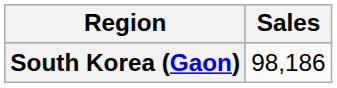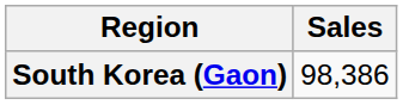South Korea (Gaon) | Sales: 98,186 -> 98,386
